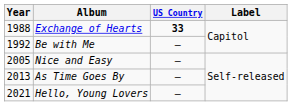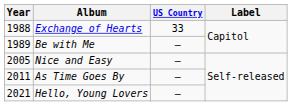Exchange of Hearts | US Country: bold -> normal
Be with Me | Year: 1992 -> 1989
As Time Goes By | Year: 2013 -> 2011
